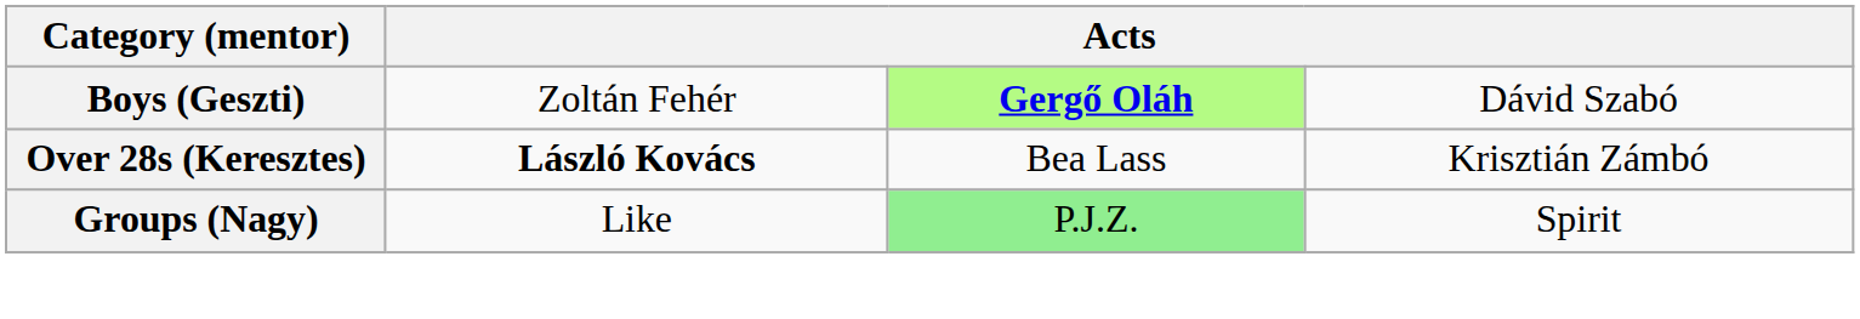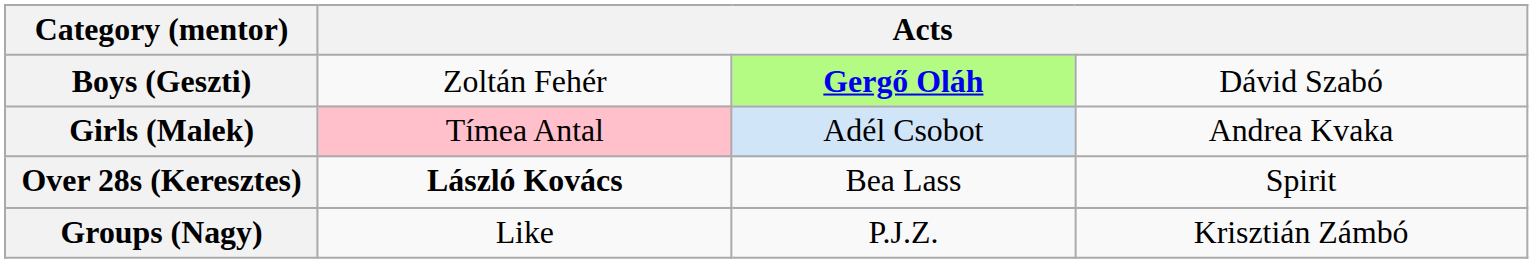+ row: Girls (Malek) | Tímea Antal | Adél Csobot | Andrea Kvaka
Over 28s (Keresztes) | column 4: Krisztián Zámbó -> Spirit
Groups (Nagy) | column 3: lightgreen background -> no background
Groups (Nagy) | column 4: Spirit -> Krisztián Zámbó
